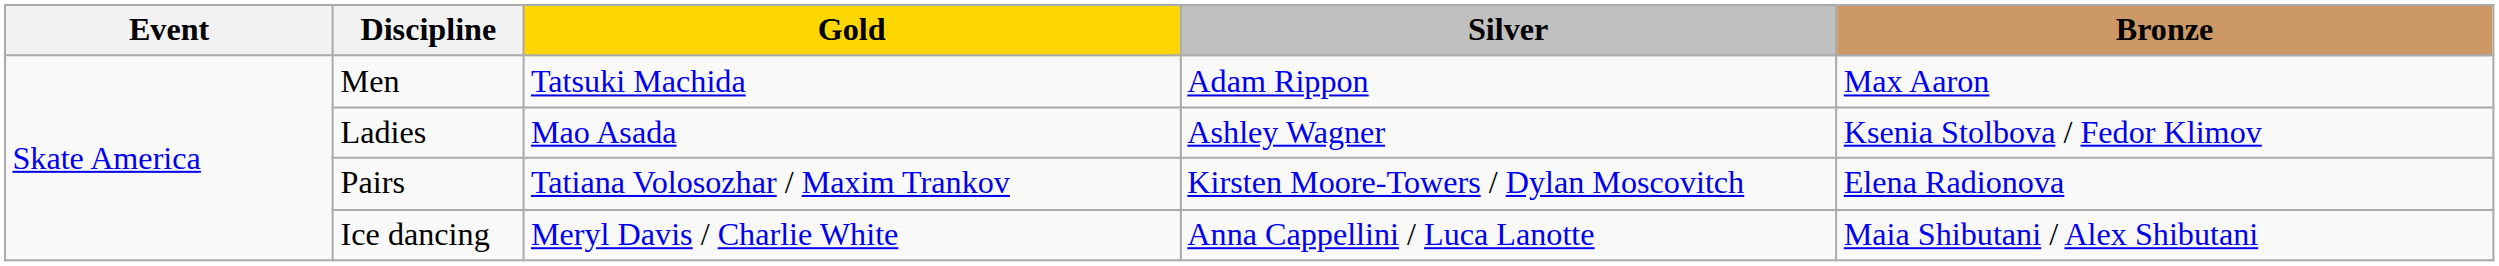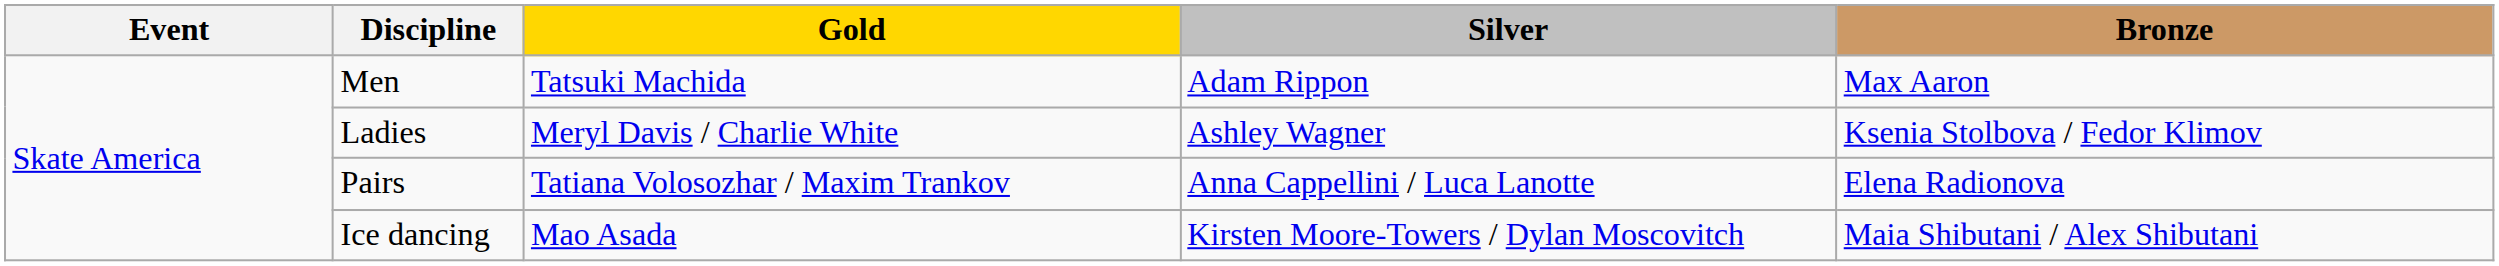Ladies | Gold: Mao Asada -> Meryl Davis / Charlie White
Pairs | Silver: Kirsten Moore-Towers / Dylan Moscovitch -> Anna Cappellini / Luca Lanotte
Ice dancing | Gold: Meryl Davis / Charlie White -> Mao Asada
Ice dancing | Silver: Anna Cappellini / Luca Lanotte -> Kirsten Moore-Towers / Dylan Moscovitch
